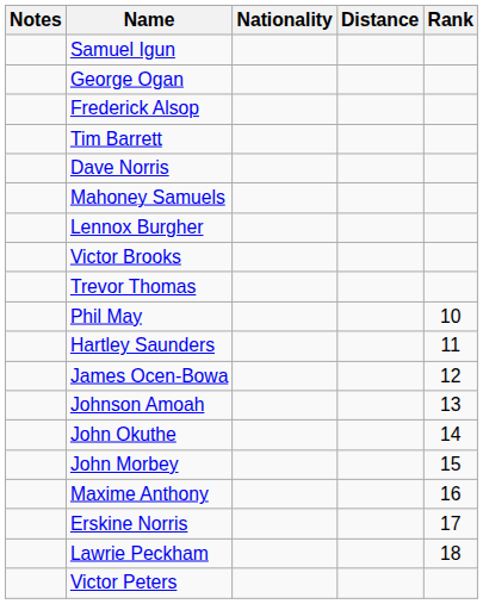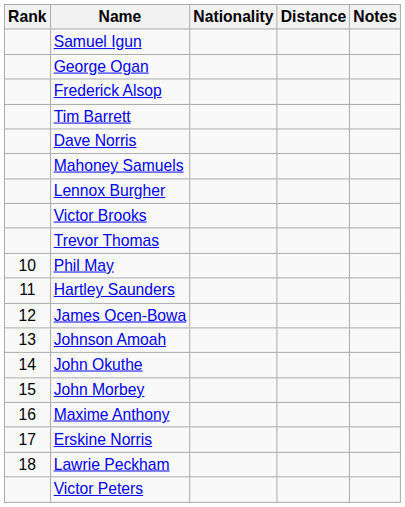columns swapped: Rank <-> Notes
